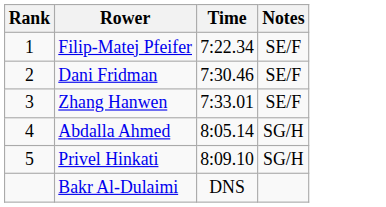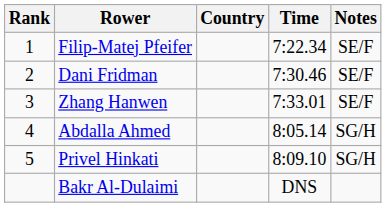+ column: Country
